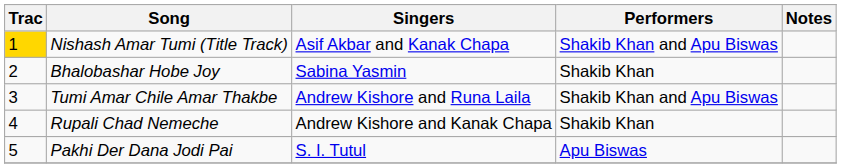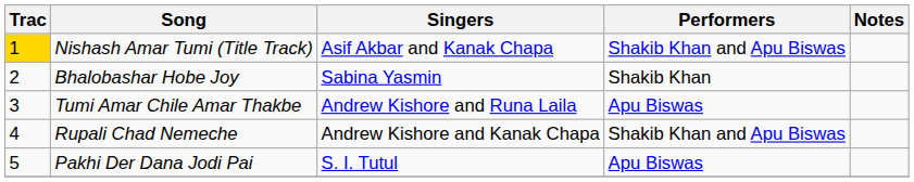Tumi Amar Chile Amar Thakbe | Performers: Shakib Khan and Apu Biswas -> Apu Biswas
Rupali Chad Nemeche | Performers: Shakib Khan -> Shakib Khan and Apu Biswas
